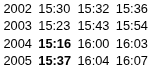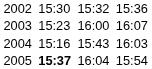2003 | column 5: 15:43 -> 16:00
2003 | column 7: 15:54 -> 16:07
2004 | column 3: bold -> normal
2004 | column 5: 16:00 -> 15:43
2005 | column 7: 16:07 -> 15:54
